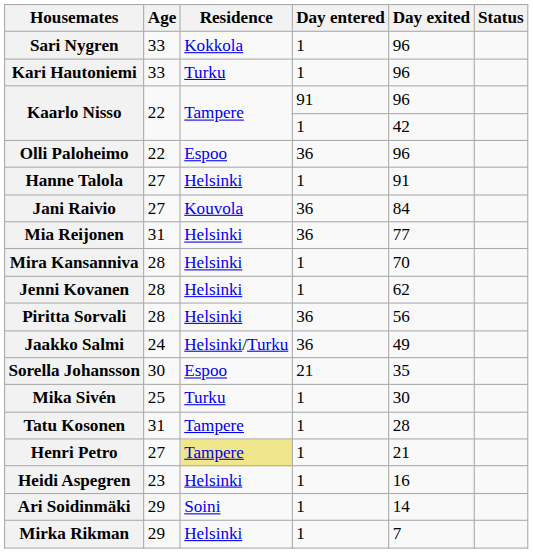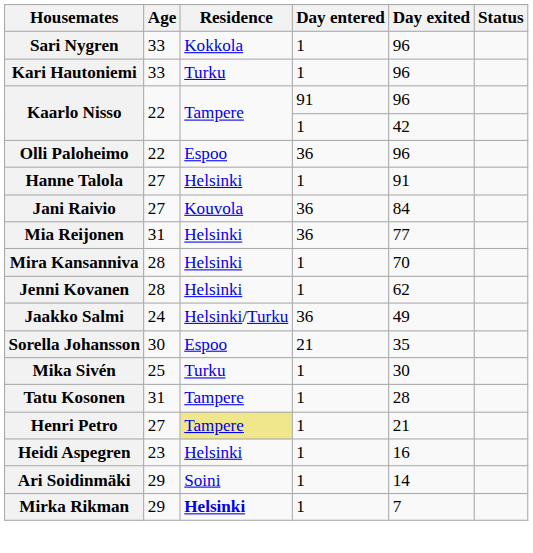- row: Piritta Sorvali | 28 | Helsinki | 36 | 56
Mirka Rikman | Residence: normal -> bold
